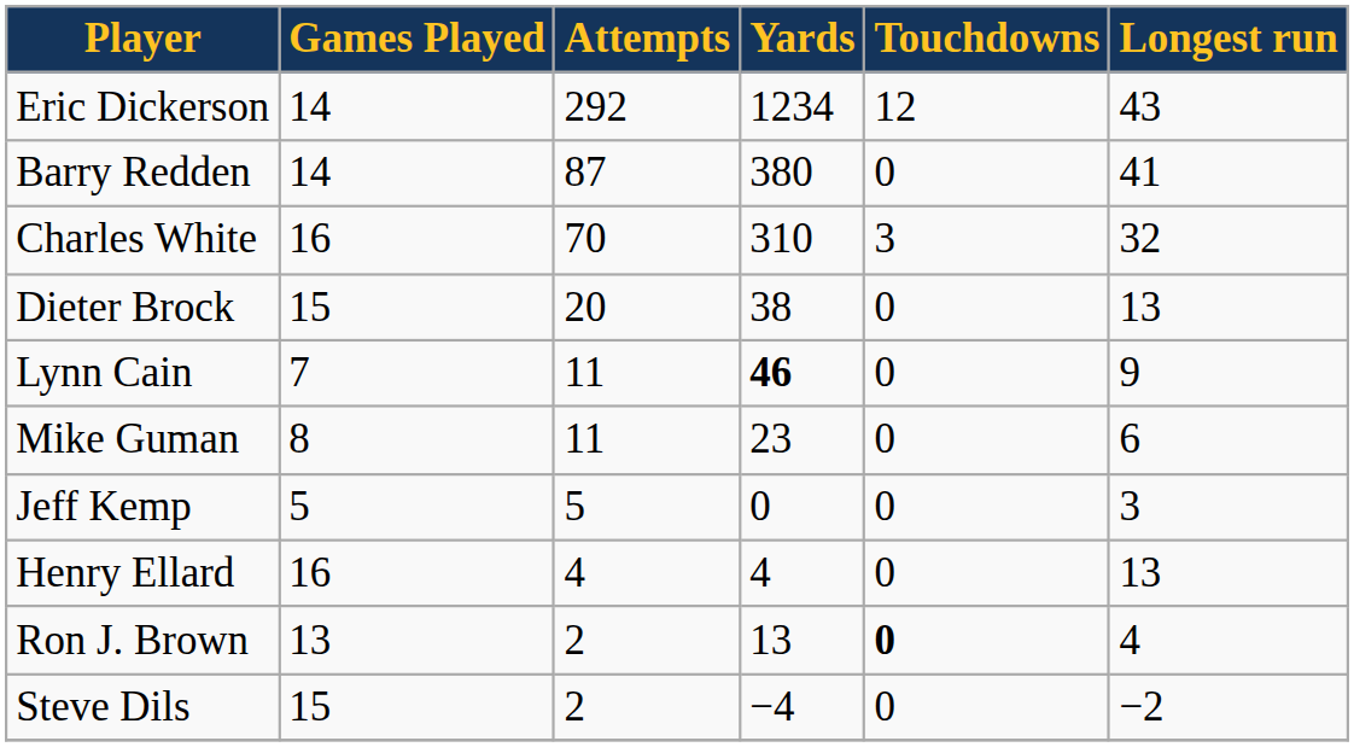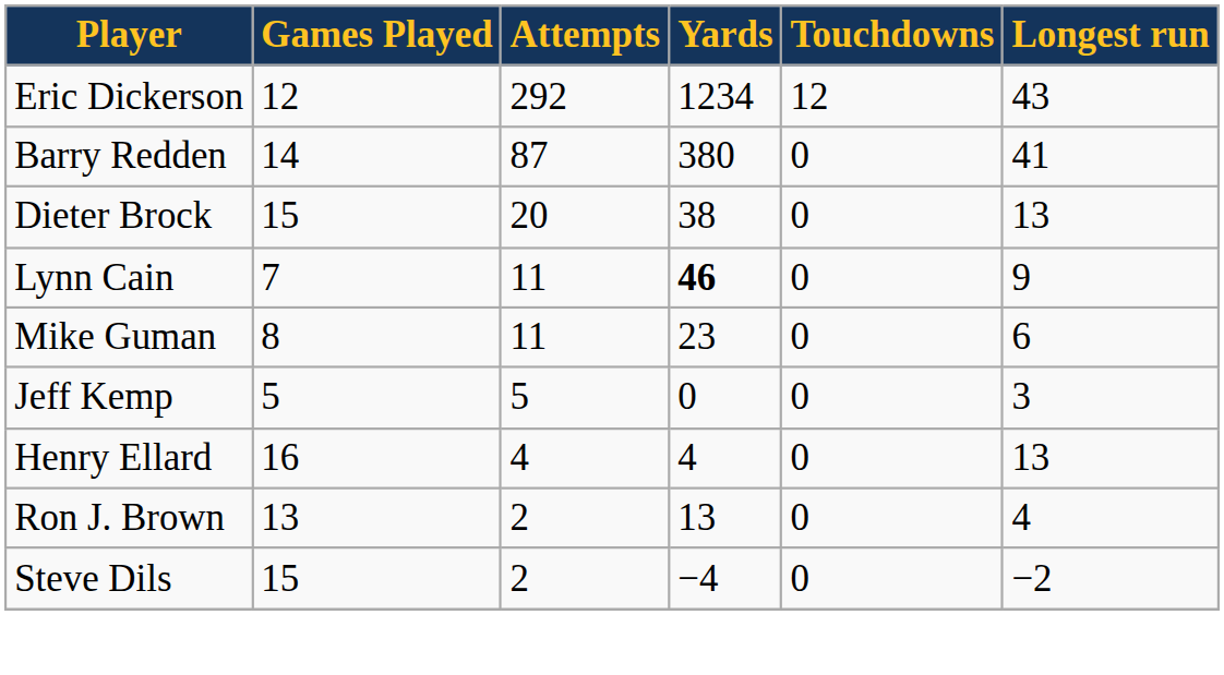Eric Dickerson | Games Played: 14 -> 12
- row: Charles White | 16 | 70 | 310 | 3 | 32
Ron J. Brown | Touchdowns: bold -> normal
